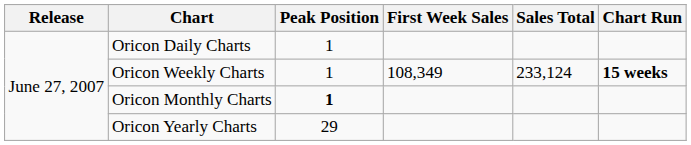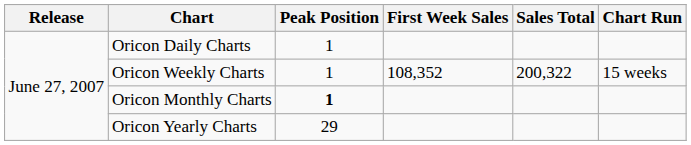Oricon Weekly Charts | First Week Sales: 108,349 -> 108,352
Oricon Weekly Charts | Sales Total: 233,124 -> 200,322
Oricon Weekly Charts | Chart Run: bold -> normal
